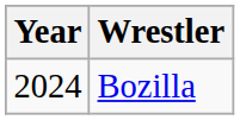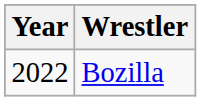Bozilla | Year: 2024 -> 2022
